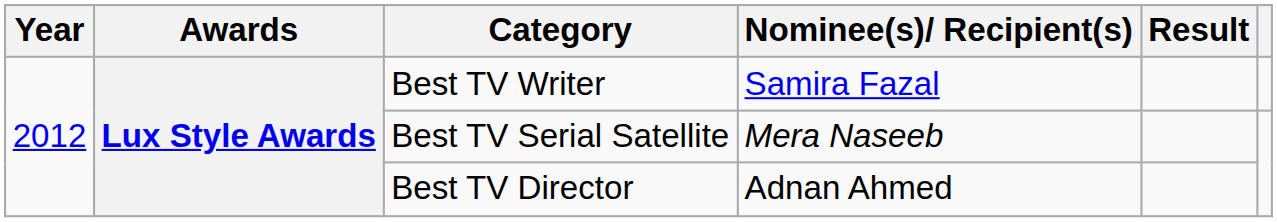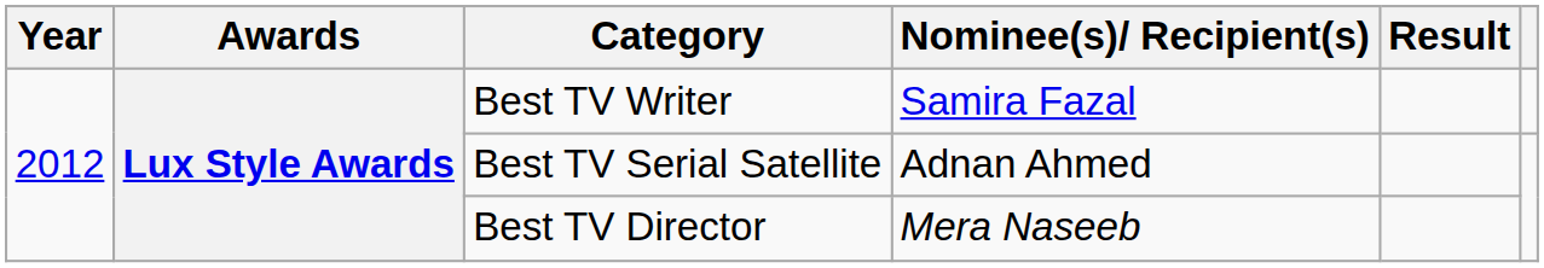Best TV Serial Satellite | Nominee(s)/ Recipient(s): Mera Naseeb -> Adnan Ahmed
Best TV Director | Nominee(s)/ Recipient(s): Adnan Ahmed -> Mera Naseeb
